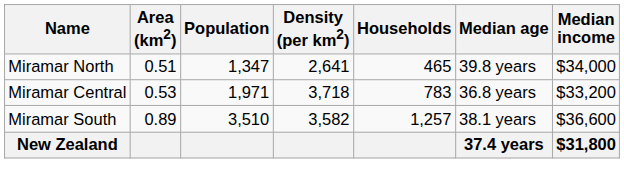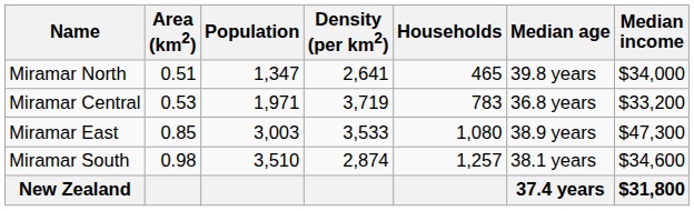Miramar Central | Density (per km2): 3,718 -> 3,719
+ row: Miramar East | 0.85 | 3,003 | 3,533 | 1,080 | 38.9 years | $47,300
Miramar South | Area (km2): 0.89 -> 0.98
Miramar South | Density (per km2): 3,582 -> 2,874
Miramar South | Median income: $36,600 -> $34,600
